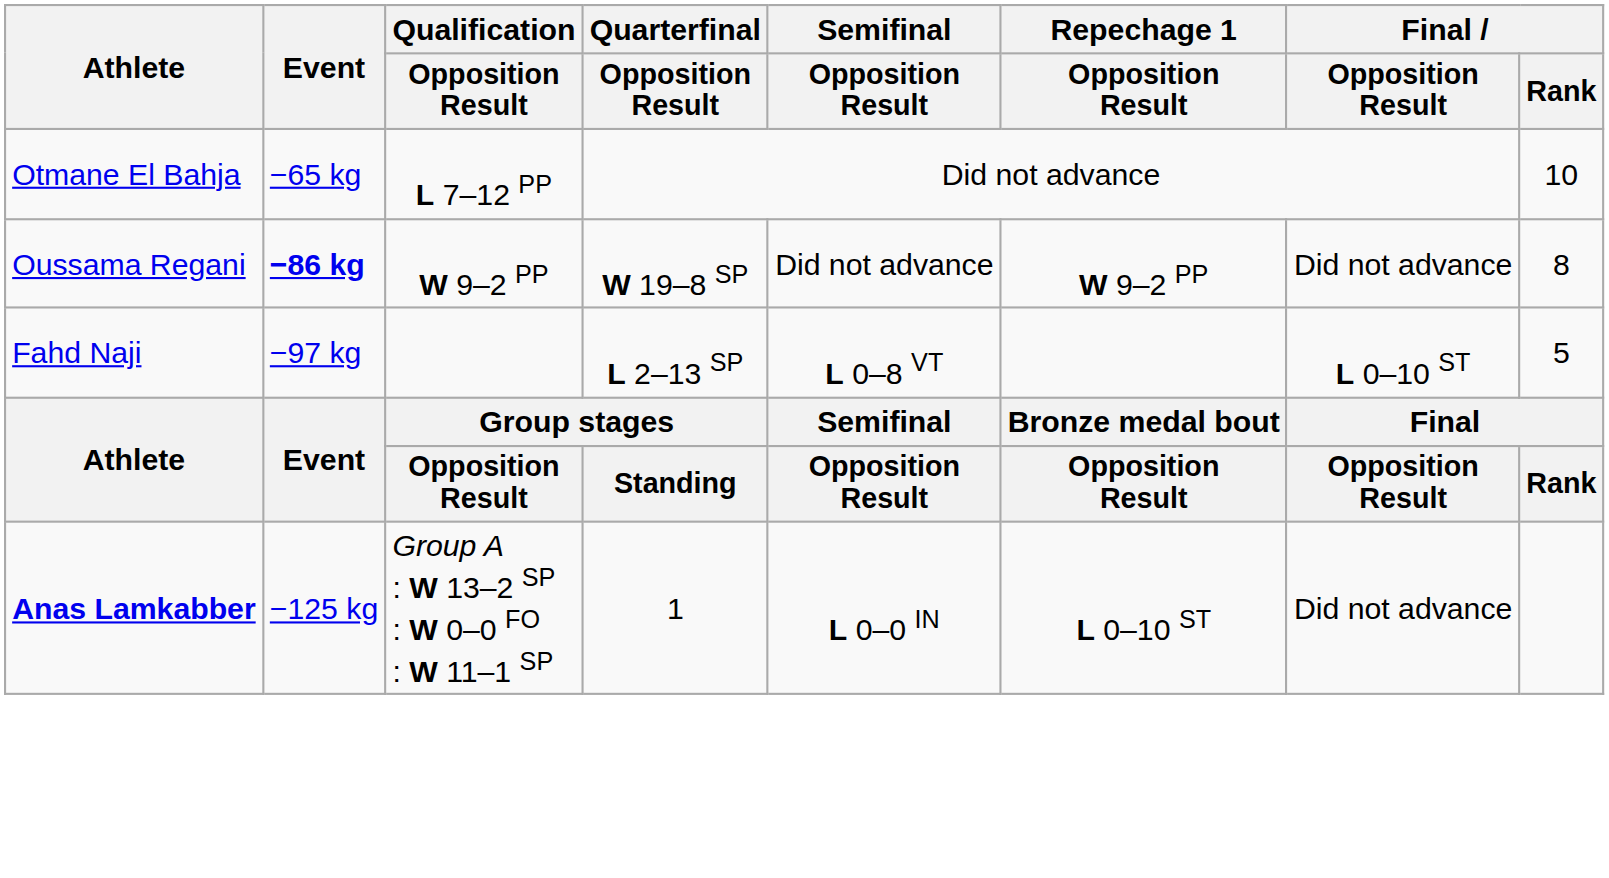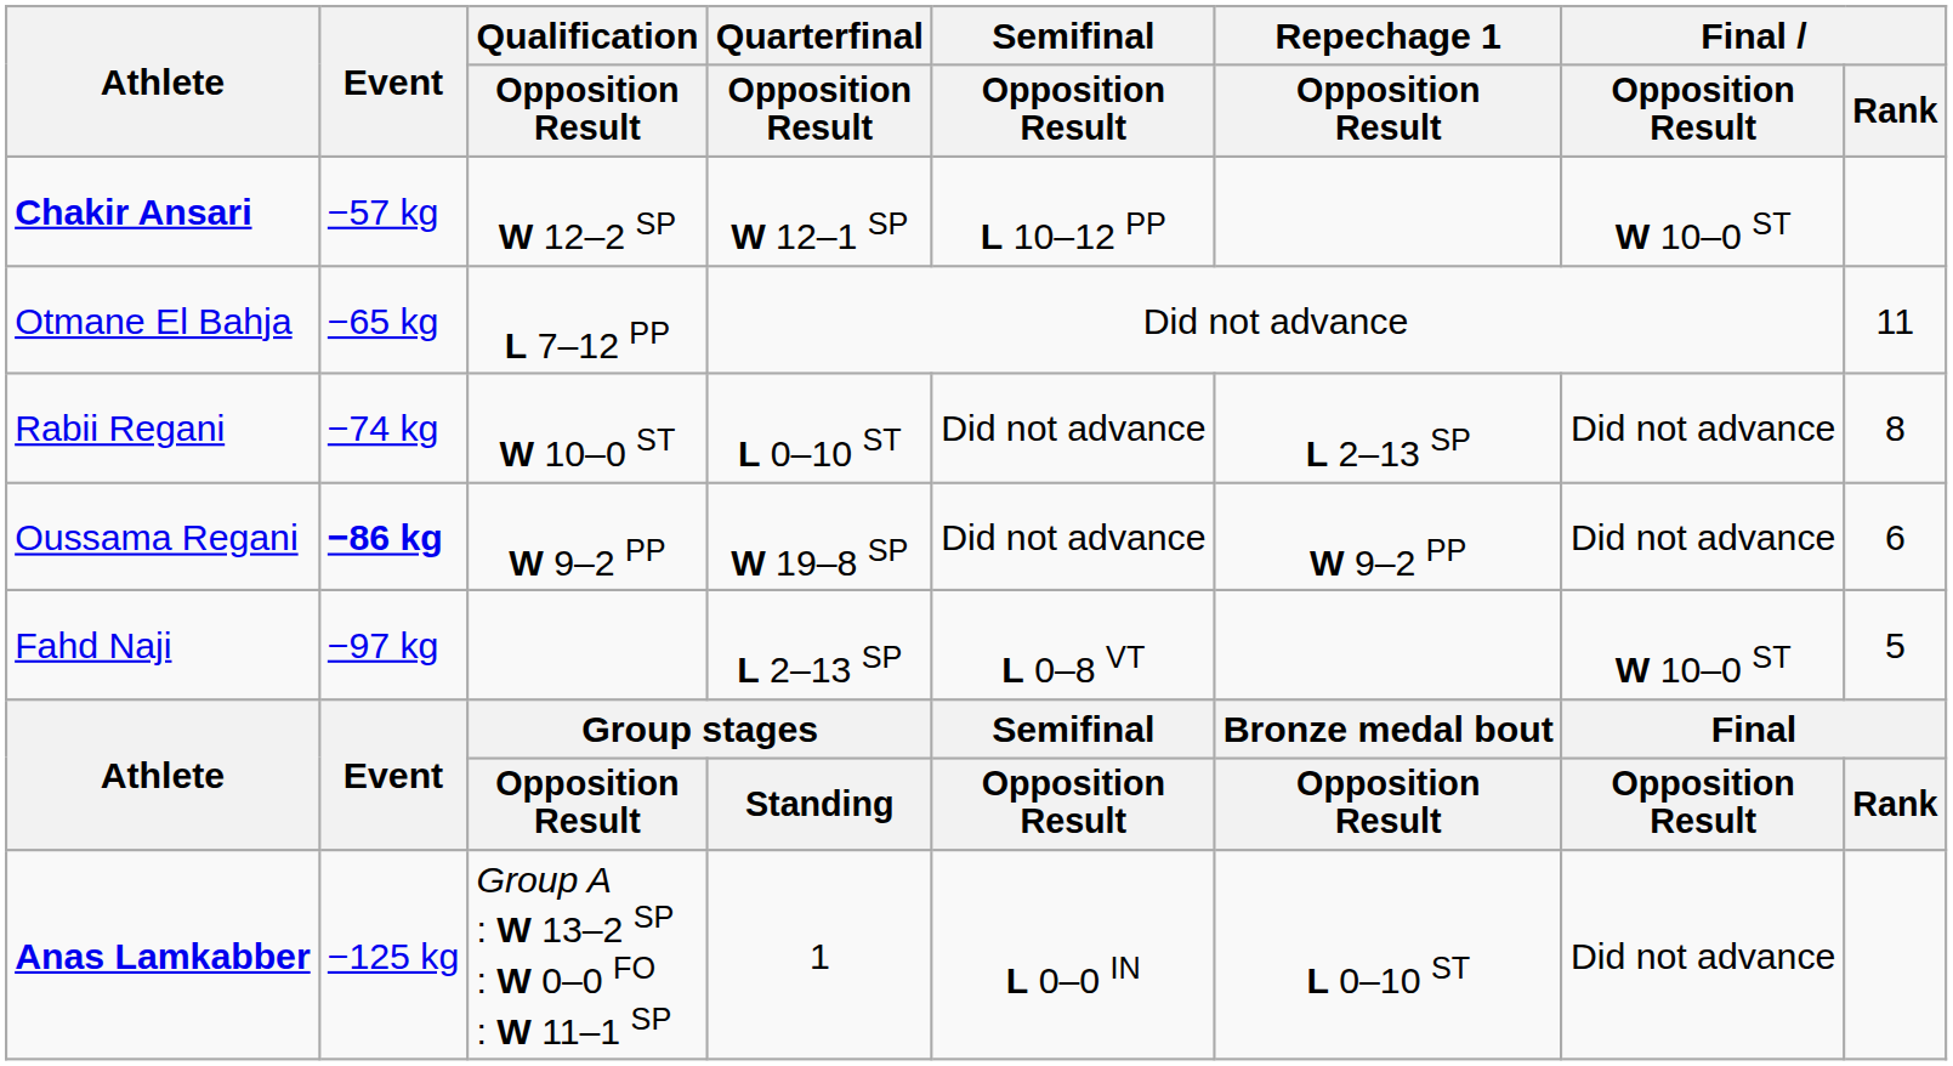+ row: Chakir Ansari | −57 kg | W 12–2 SP | W 12–1 SP | L 10–12 PP | W 10–0 ST
Otmane El Bahja | Final / Rank: 10 -> 11
+ row: Rabii Regani | −74 kg | W 10–0 ST | L 0–10 ST | Did not advance | L 2–13 SP | Did not advance | 8
Oussama Regani | Final / Rank: 8 -> 6
Fahd Naji | Final / Opposition Result: L 0–10 ST -> W 10–0 ST
